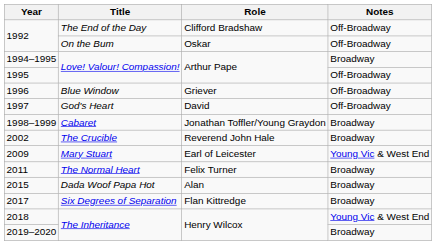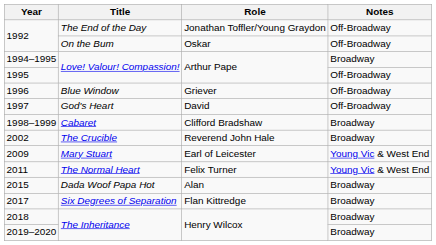1992 / The End of the Day | Role: Clifford Bradshaw -> Jonathan Toffler/Young Graydon
1998–1999 | Role: Jonathan Toffler/Young Graydon -> Clifford Bradshaw
2011 | Notes: Broadway -> Young Vic & West End
2018 | Notes: Young Vic & West End -> Broadway
